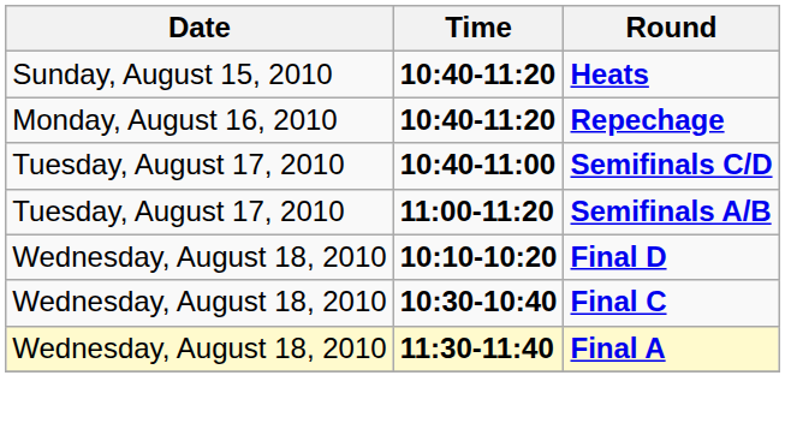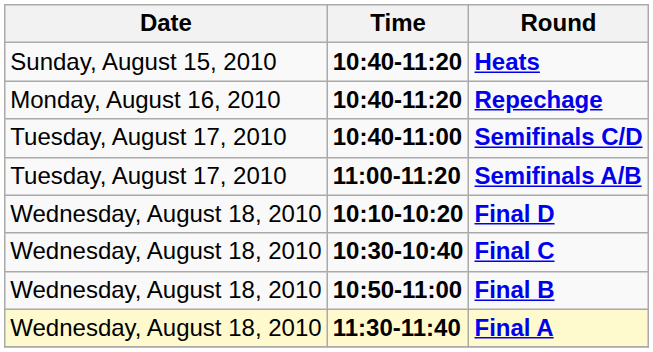+ row: Wednesday, August 18, 2010 | 10:50-11:00 | Final B
